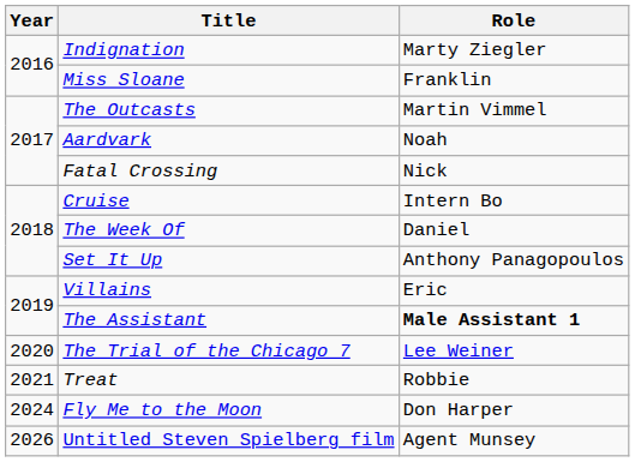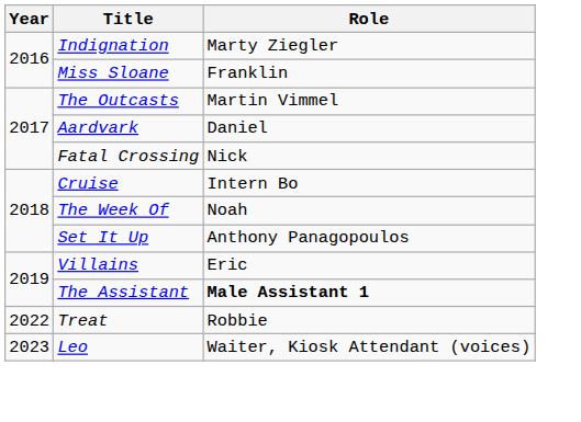Aardvark | Role: Noah -> Daniel
The Week Of | Role: Daniel -> Noah
- row: 2020 | The Trial of the Chicago 7 | Lee Weiner
Treat | Year: 2021 -> 2022
+ row: 2023 | Leo | Waiter, Kiosk Attendant (voices)
- row: 2024 | Fly Me to the Moon | Don Harper
- row: 2026 | Untitled Steven Spielberg film | Agent Munsey
